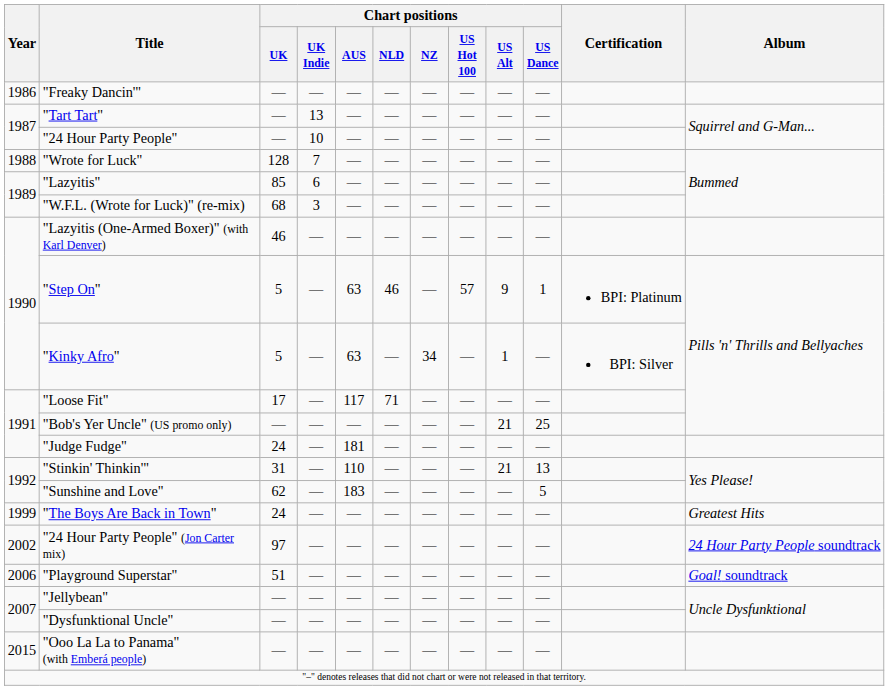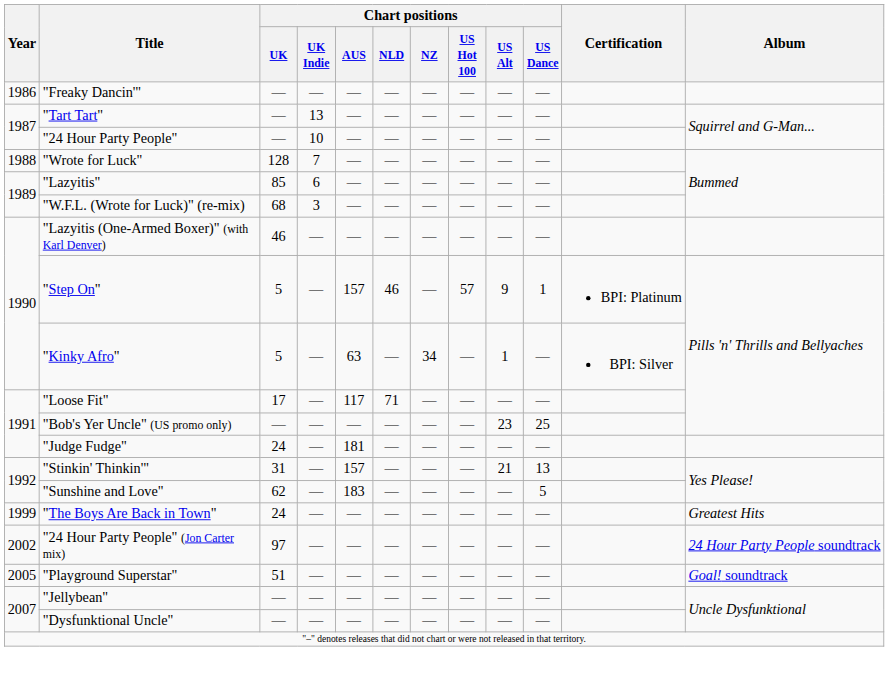"Step On" | Chart positions / AUS: 63 -> 157
"Bob's Yer Uncle" (US promo only) | Chart positions / US Alt: 21 -> 23
"Stinkin' Thinkin'" | Chart positions / AUS: 110 -> 157
"Playground Superstar" | Year: 2006 -> 2005
- row: 2015 | "Ooo La La to Panama" (with Emberá people) | — | — | — | — | — | — | — | —
